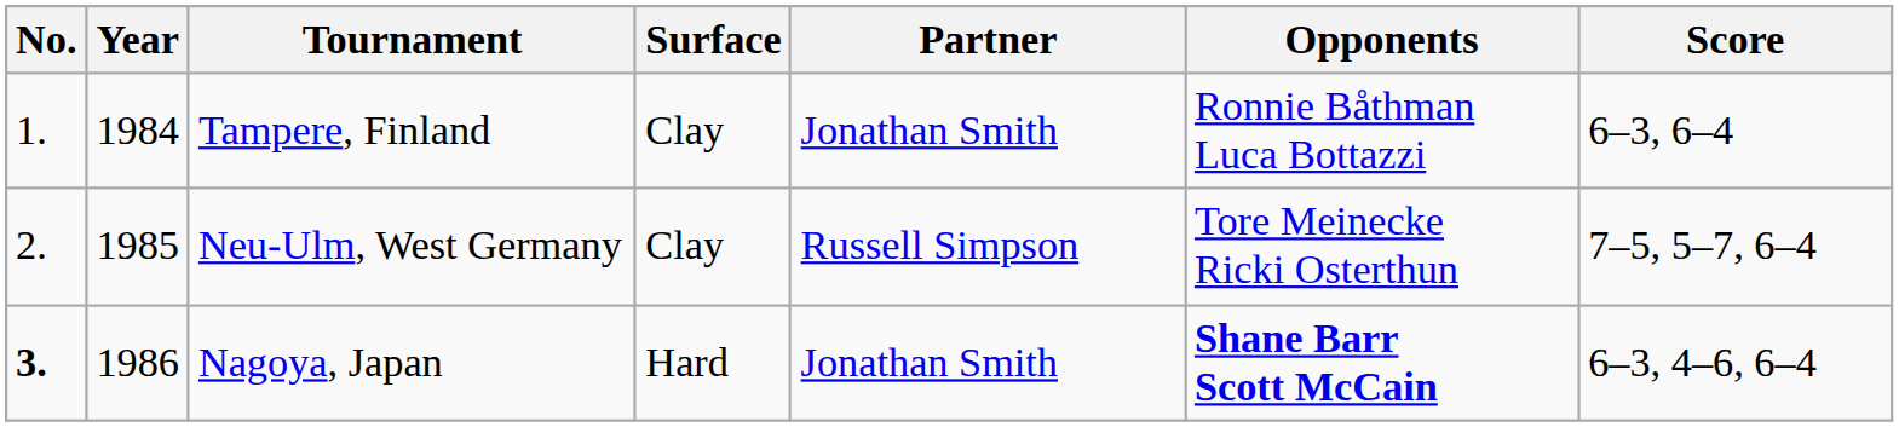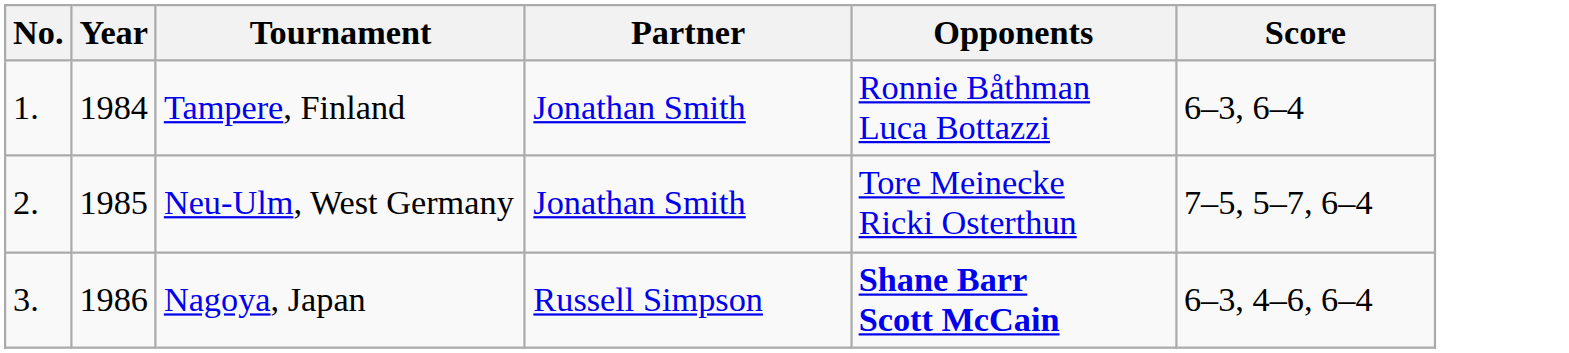- column: Surface | Clay | Clay | Hard
Neu-Ulm, West Germany | Partner: Russell Simpson -> Jonathan Smith
Nagoya, Japan | No.: bold -> normal
Nagoya, Japan | Partner: Jonathan Smith -> Russell Simpson
